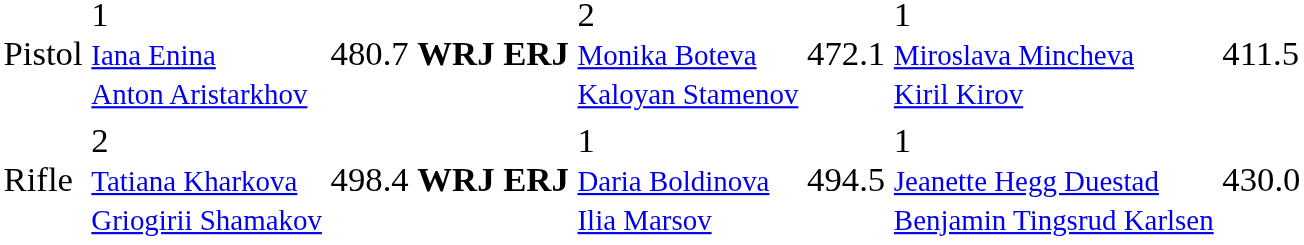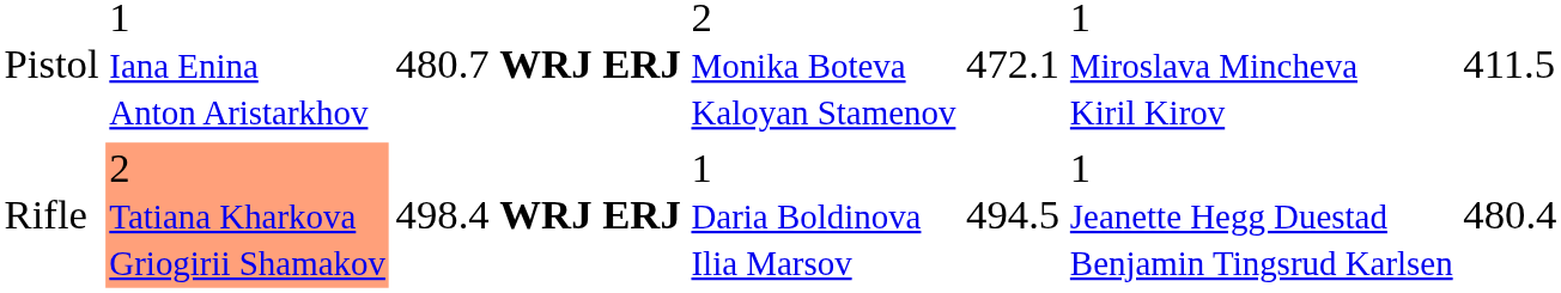Rifle | column 2: no background -> lightsalmon background
Rifle | column 7: 430.0 -> 480.4
